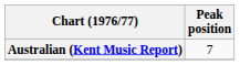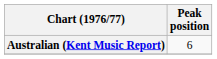Australian (Kent Music Report) | Peak position: 7 -> 6
